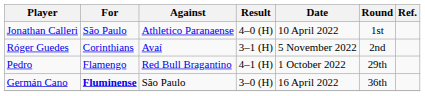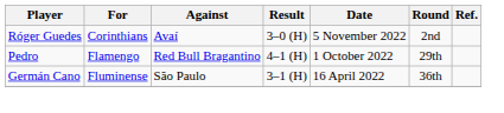- row: Jonathan Calleri | São Paulo | Athletico Paranaense | 4–0 (H) | 10 April 2022 | 1st
Róger Guedes | Result: 3–1 (H) -> 3–0 (H)
Germán Cano | For: bold -> normal
Germán Cano | Result: 3–0 (H) -> 3–1 (H)
